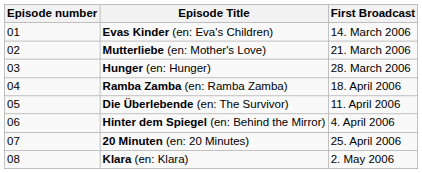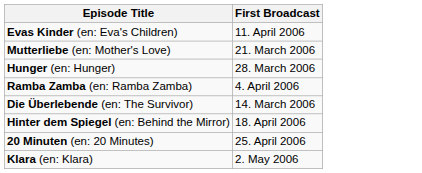- column: Episode number | 01 | 02 | 03 | 04 | 05 | 06 | 07 | 08
Evas Kinder (en: Eva's Children) | First Broadcast: 14. March 2006 -> 11. April 2006
Ramba Zamba (en: Ramba Zamba) | First Broadcast: 18. April 2006 -> 4. April 2006
Die Überlebende (en: The Survivor) | First Broadcast: 11. April 2006 -> 14. March 2006
Hinter dem Spiegel (en: Behind the Mirror) | First Broadcast: 4. April 2006 -> 18. April 2006
